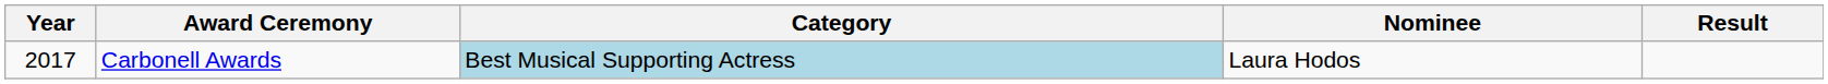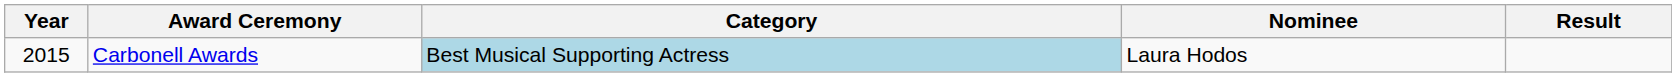Carbonell Awards | Year: 2017 -> 2015
